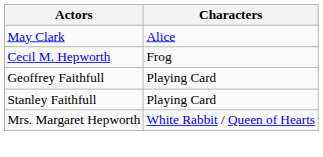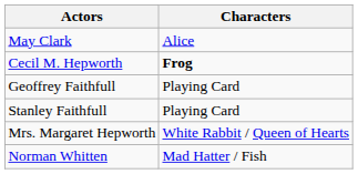Cecil M. Hepworth | Characters: normal -> bold
+ row: Norman Whitten | Mad Hatter / Fish
